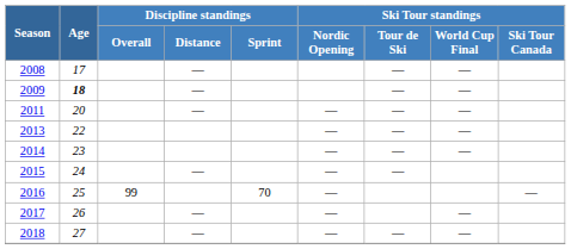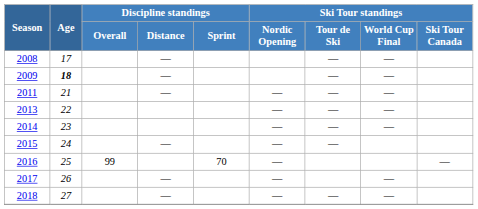2011 | Age: 20 -> 21
